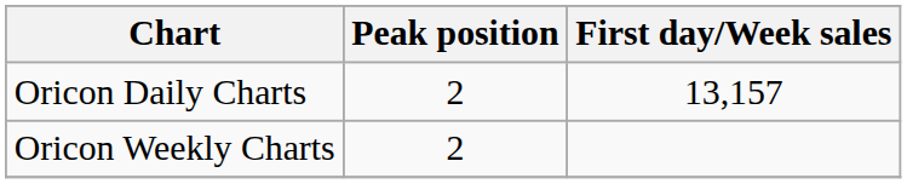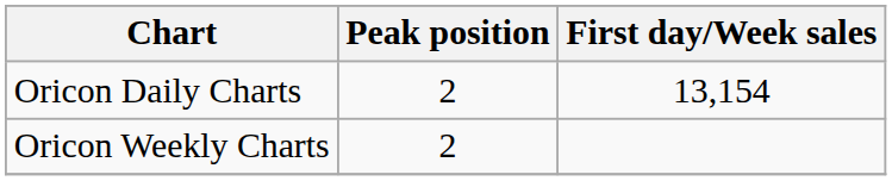Oricon Daily Charts | First day/Week sales: 13,157 -> 13,154
